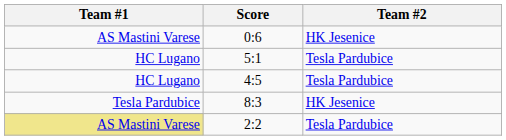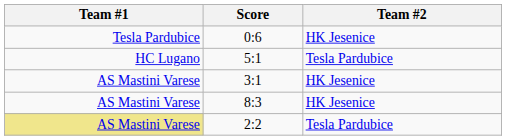0:6 | Team #1: AS Mastini Varese -> Tesla Pardubice
+ row: AS Mastini Varese | 3:1 | HK Jesenice
- row: HC Lugano | 4:5 | Tesla Pardubice
8:3 | Team #1: Tesla Pardubice -> AS Mastini Varese
